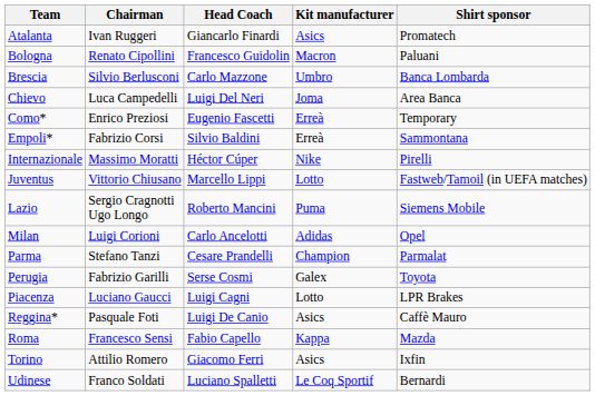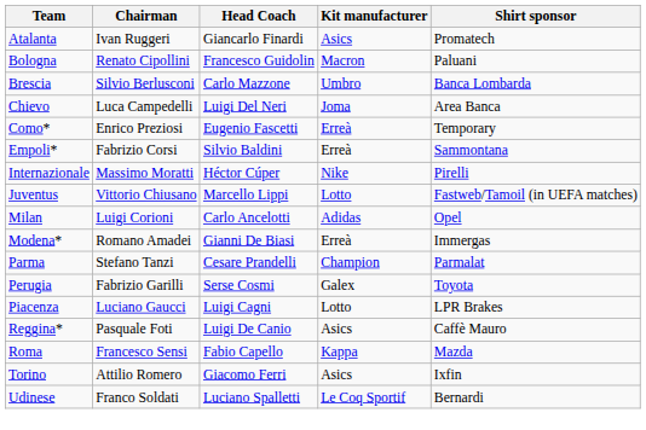- row: Lazio | Sergio Cragnotti Ugo Longo | Roberto Mancini | Puma | Siemens Mobile
+ row: Modena* | Romano Amadei | Gianni De Biasi | Erreà | Immergas
